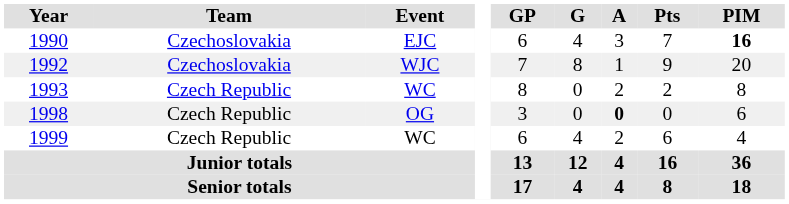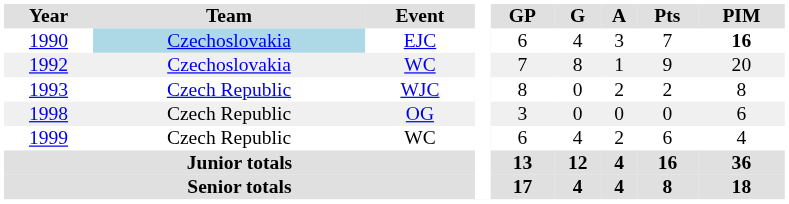1990 | Team: no background -> lightblue background
1992 | Event: WJC -> WC
1993 | Event: WC -> WJC
1998 | A: bold -> normal
